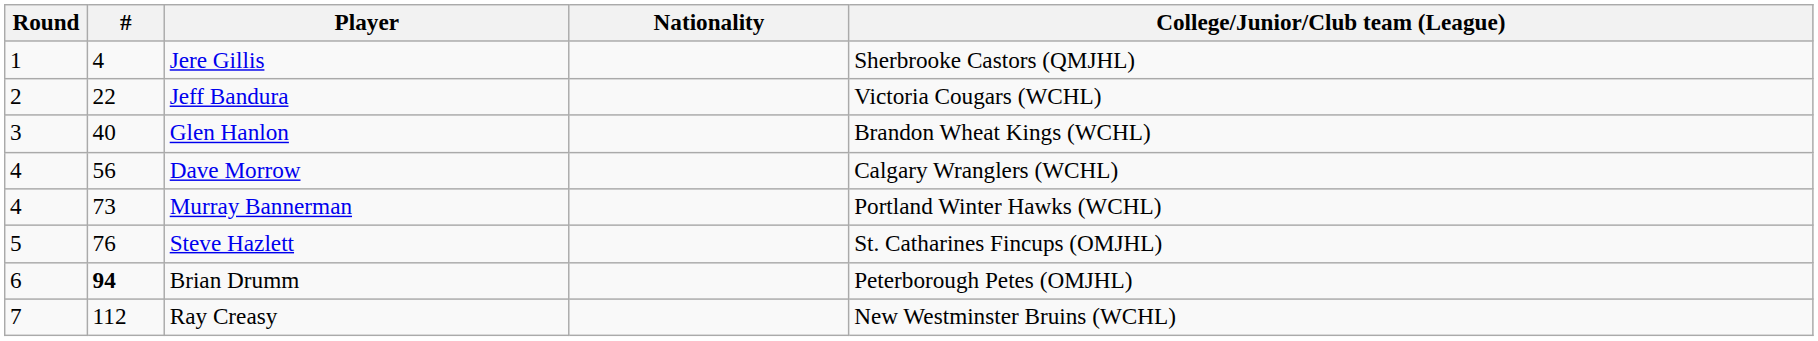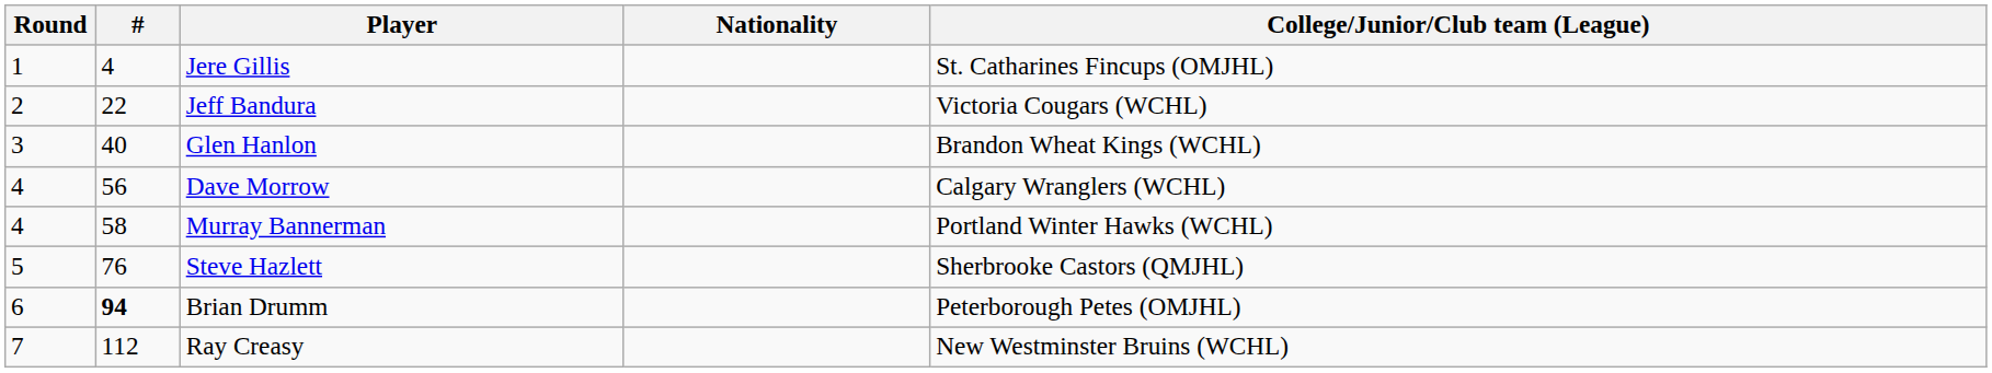Jere Gillis | College/Junior/Club team (League): Sherbrooke Castors (QMJHL) -> St. Catharines Fincups (OMJHL)
Murray Bannerman | #: 73 -> 58
Steve Hazlett | College/Junior/Club team (League): St. Catharines Fincups (OMJHL) -> Sherbrooke Castors (QMJHL)
